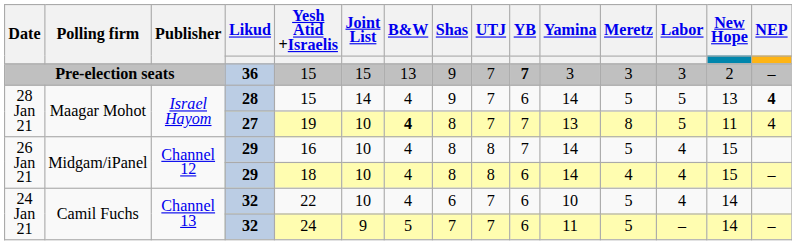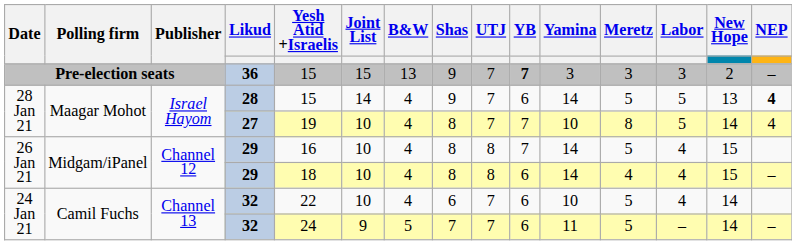27 | B&W: bold -> normal
27 | Yamina: 13 -> 10
27 | New Hope: 11 -> 14
